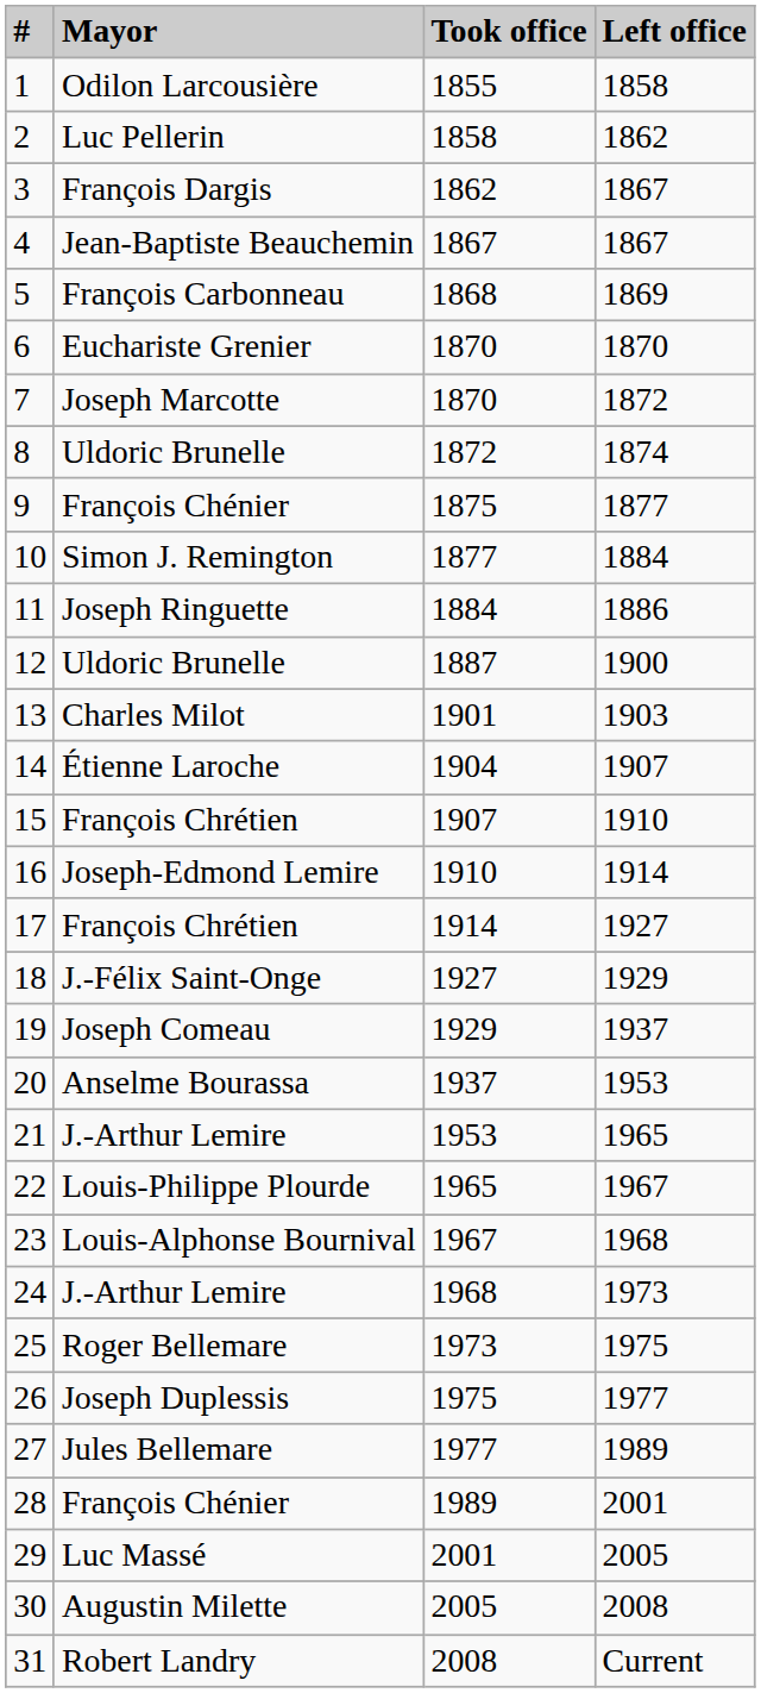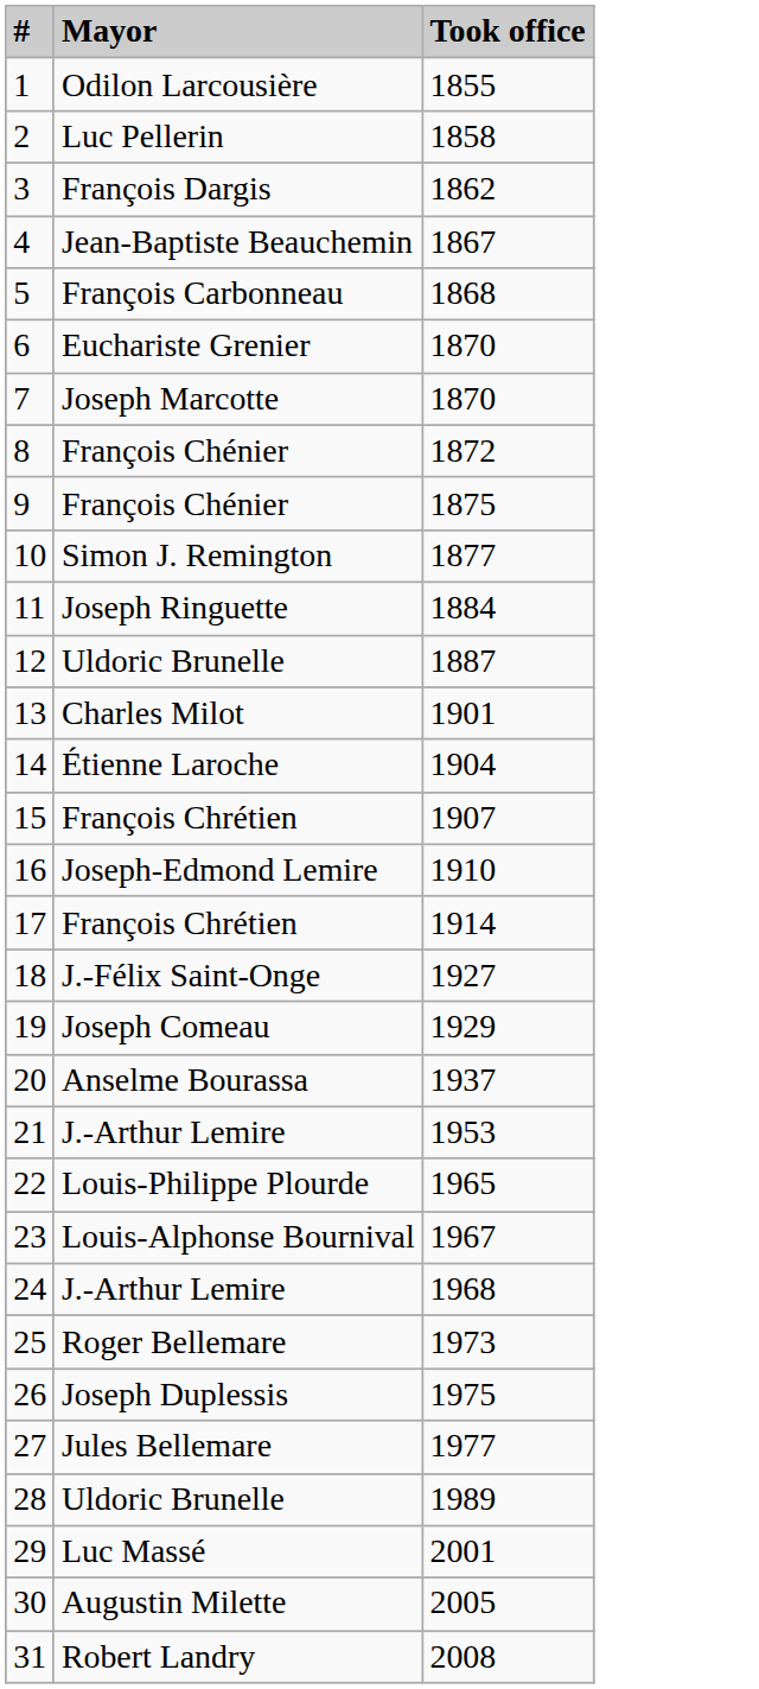- column: Left office | 1858 | 1862 | 1867 | 1867 | 1869 | 1870 | 1872 | 1874 | 1877 | 1884 | 1886 | 1900 | 1903 | 1907 | 1910 | 1914 | 1927 | 1929 | 1937 | 1953 | 1965 | 1967 | 1968 | 1973 | 1975 | 1977 | 1989 | 2001 | 2005 | 2008 | Current
8 | Mayor: Uldoric Brunelle -> François Chénier
28 | Mayor: François Chénier -> Uldoric Brunelle
